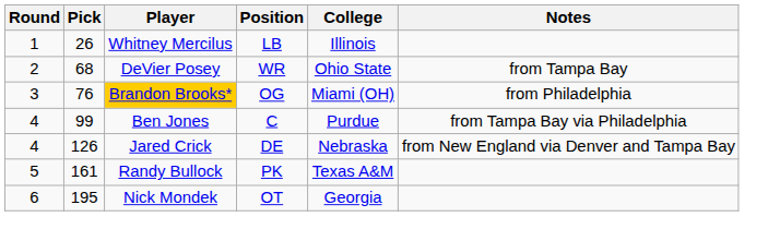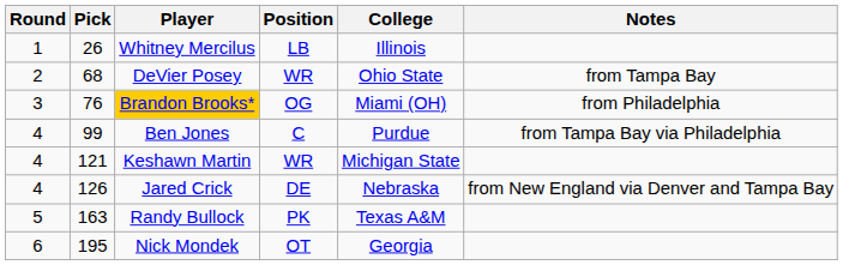+ row: 4 | 121 | Keshawn Martin | WR | Michigan State
Randy Bullock | Pick: 161 -> 163
